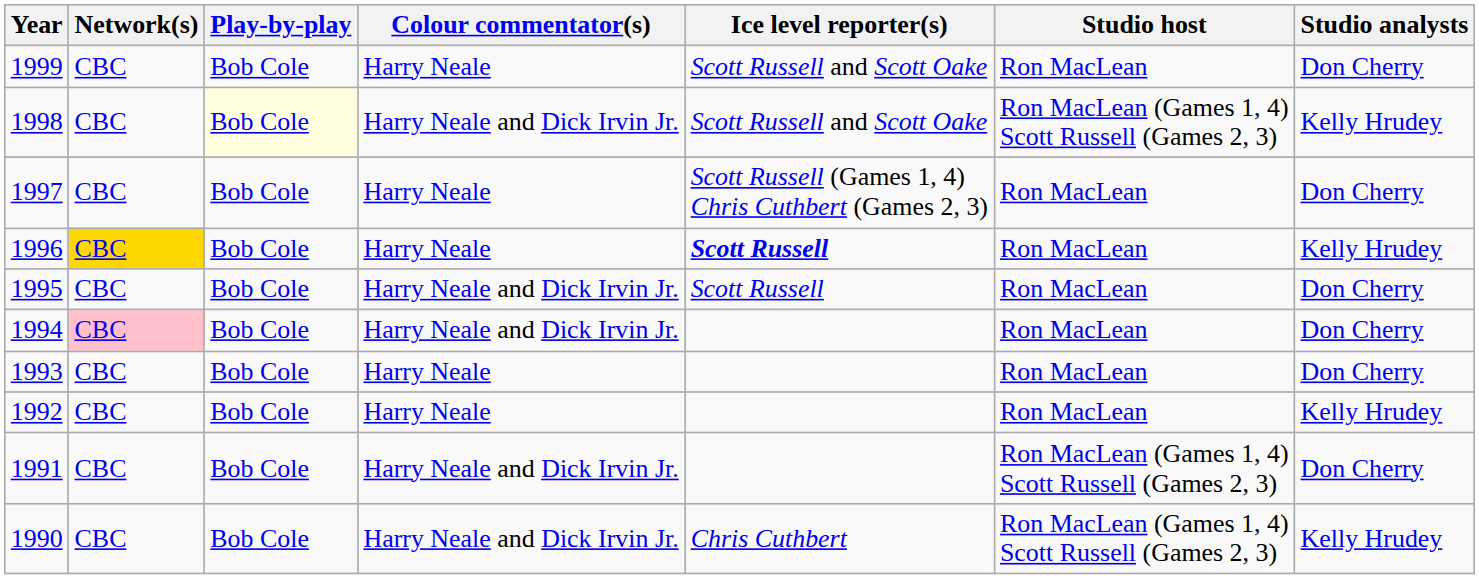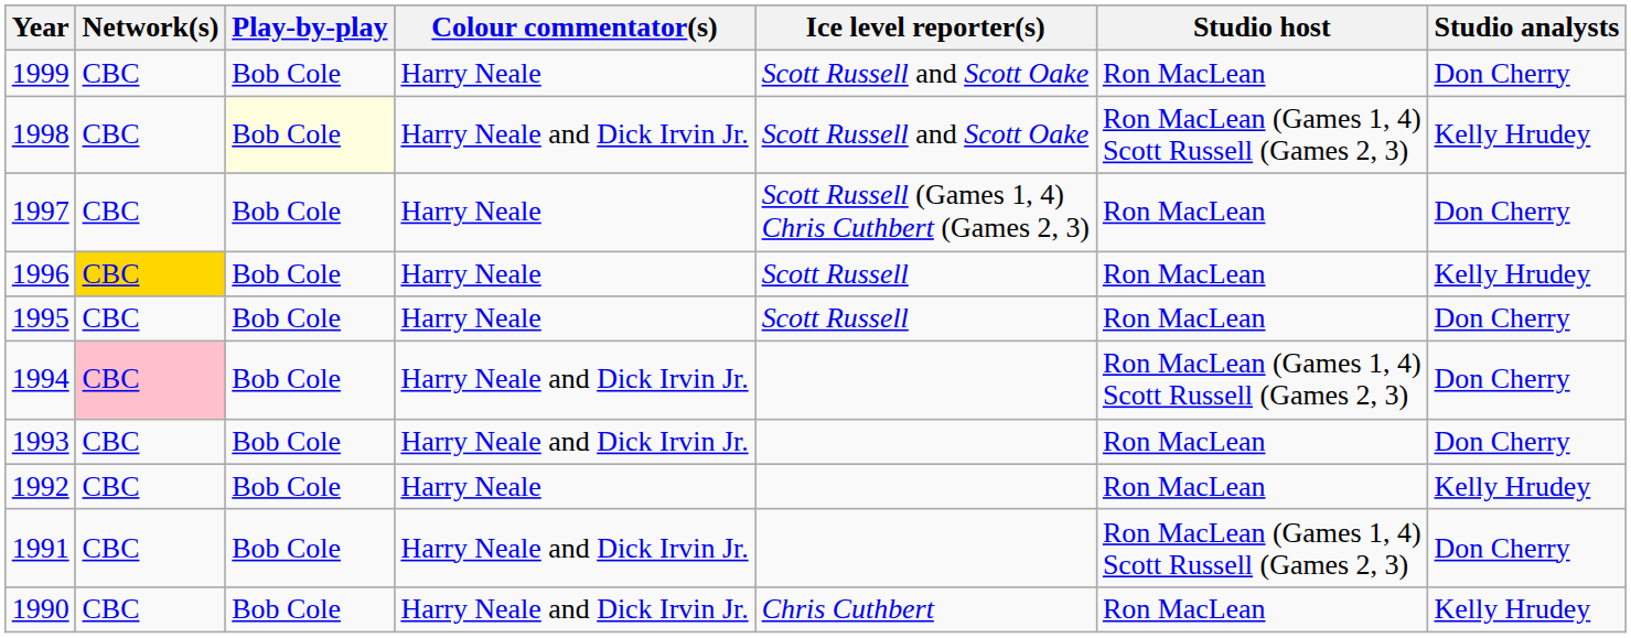1996 | Ice level reporter(s): bold -> normal
1995 | Colour commentator(s): Harry Neale and Dick Irvin Jr. -> Harry Neale
1994 | Studio host: Ron MacLean -> Ron MacLean (Games 1, 4) Scott Russell (Games 2, 3)
1993 | Colour commentator(s): Harry Neale -> Harry Neale and Dick Irvin Jr.
1990 | Studio host: Ron MacLean (Games 1, 4) Scott Russell (Games 2, 3) -> Ron MacLean
